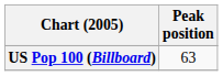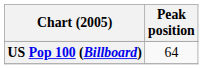US Pop 100 (Billboard) | Peak position: 63 -> 64
